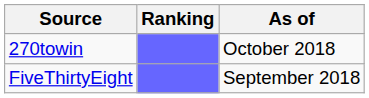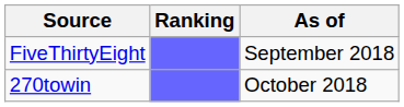rows swapped: FiveThirtyEight <-> 270towin
